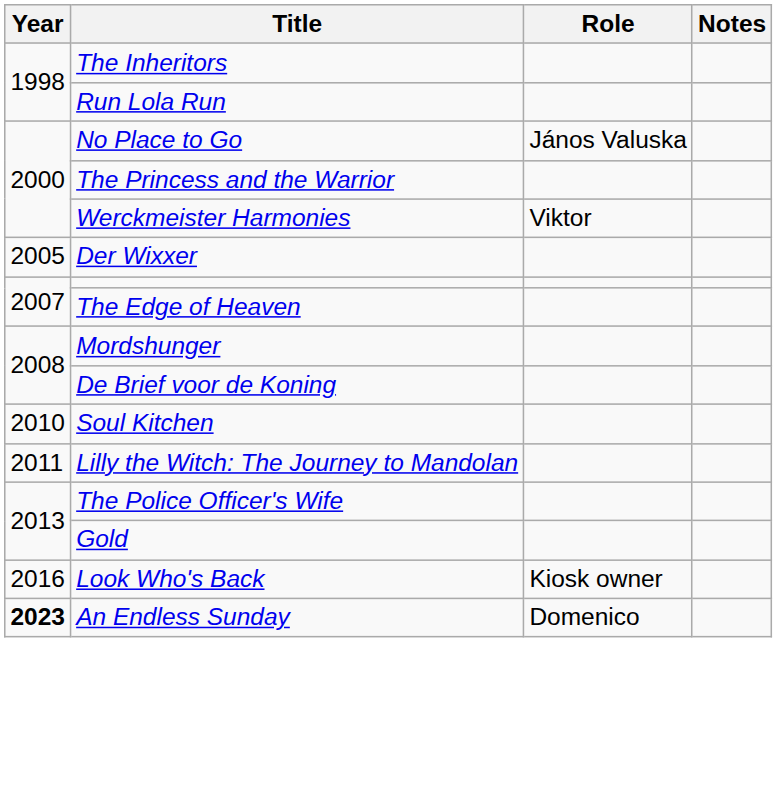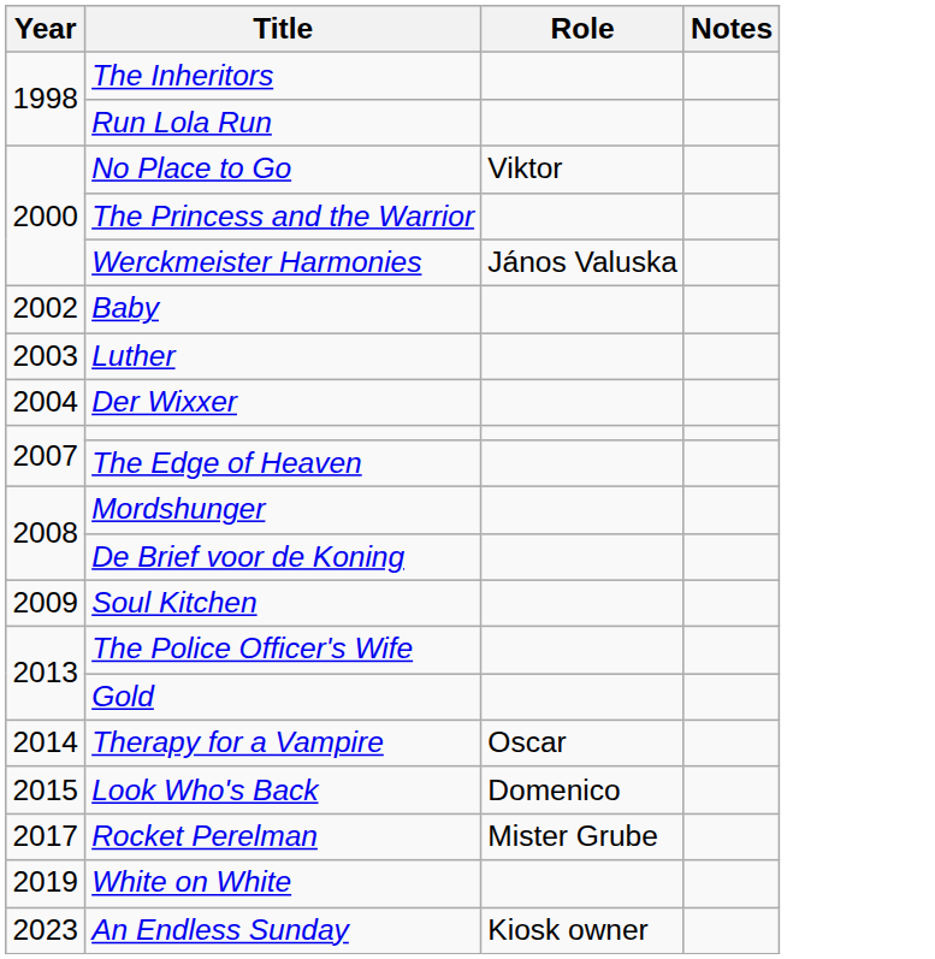No Place to Go | Role: János Valuska -> Viktor
Werckmeister Harmonies | Role: Viktor -> János Valuska
+ row: 2002 | Baby
+ row: 2003 | Luther
Der Wixxer | Year: 2005 -> 2004
Soul Kitchen | Year: 2010 -> 2009
- row: 2011 | Lilly the Witch: The Journey to Mandolan
+ row: 2014 | Therapy for a Vampire | Oscar
Look Who's Back | Year: 2016 -> 2015
Look Who's Back | Role: Kiosk owner -> Domenico
+ row: 2017 | Rocket Perelman | Mister Grube
+ row: 2019 | White on White
An Endless Sunday | Year: bold -> normal
An Endless Sunday | Role: Domenico -> Kiosk owner
